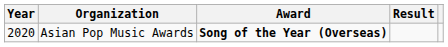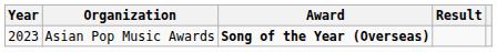Asian Pop Music Awards | Year: 2020 -> 2023
